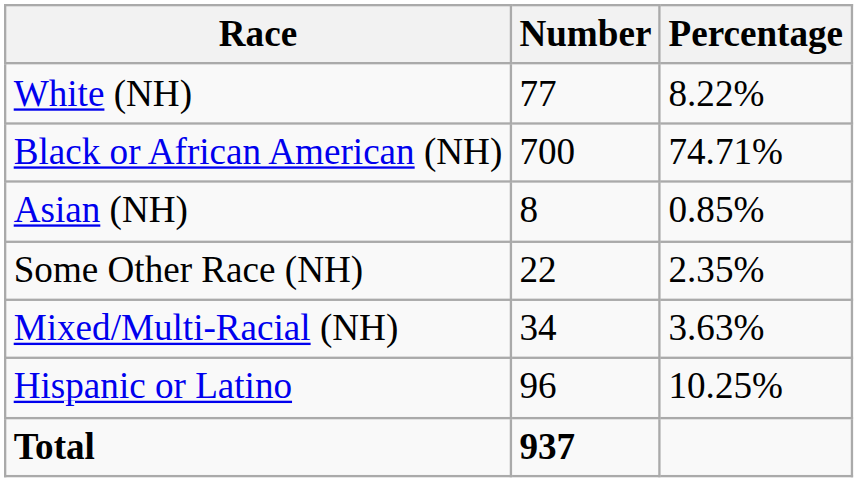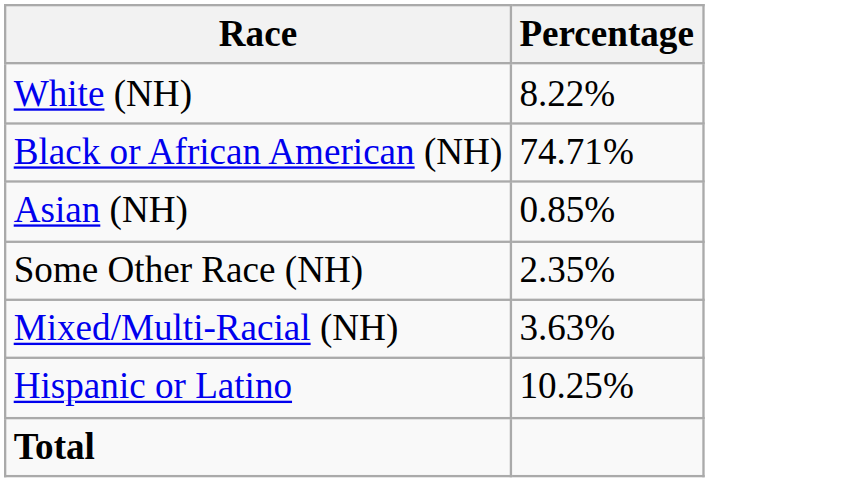- column: Number | 77 | 700 | 8 | 22 | 34 | 96 | 937
